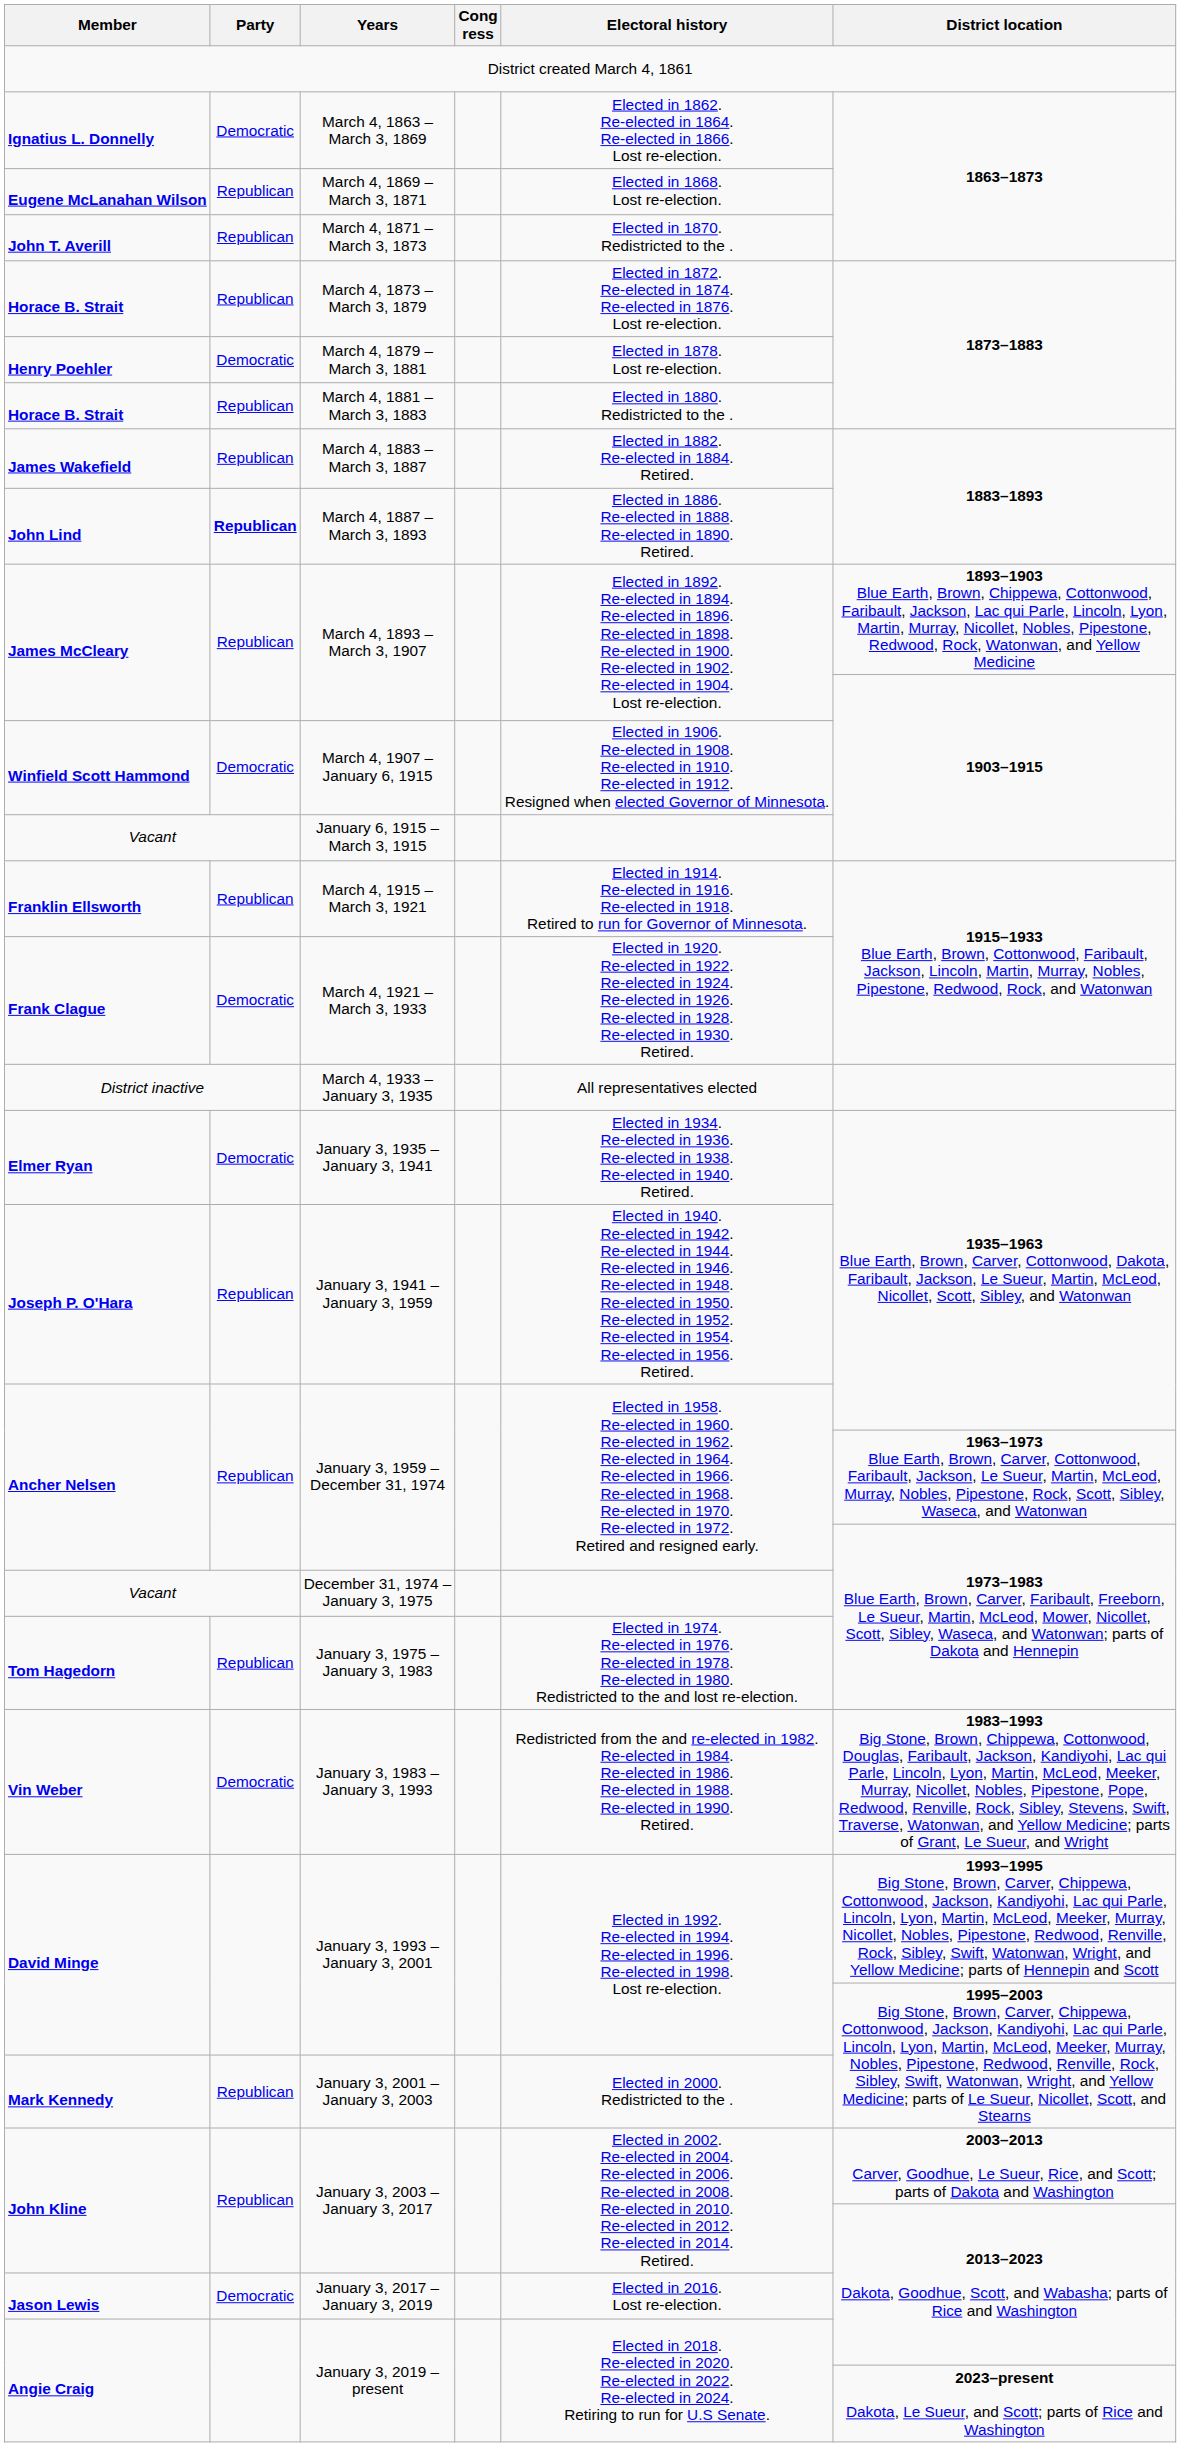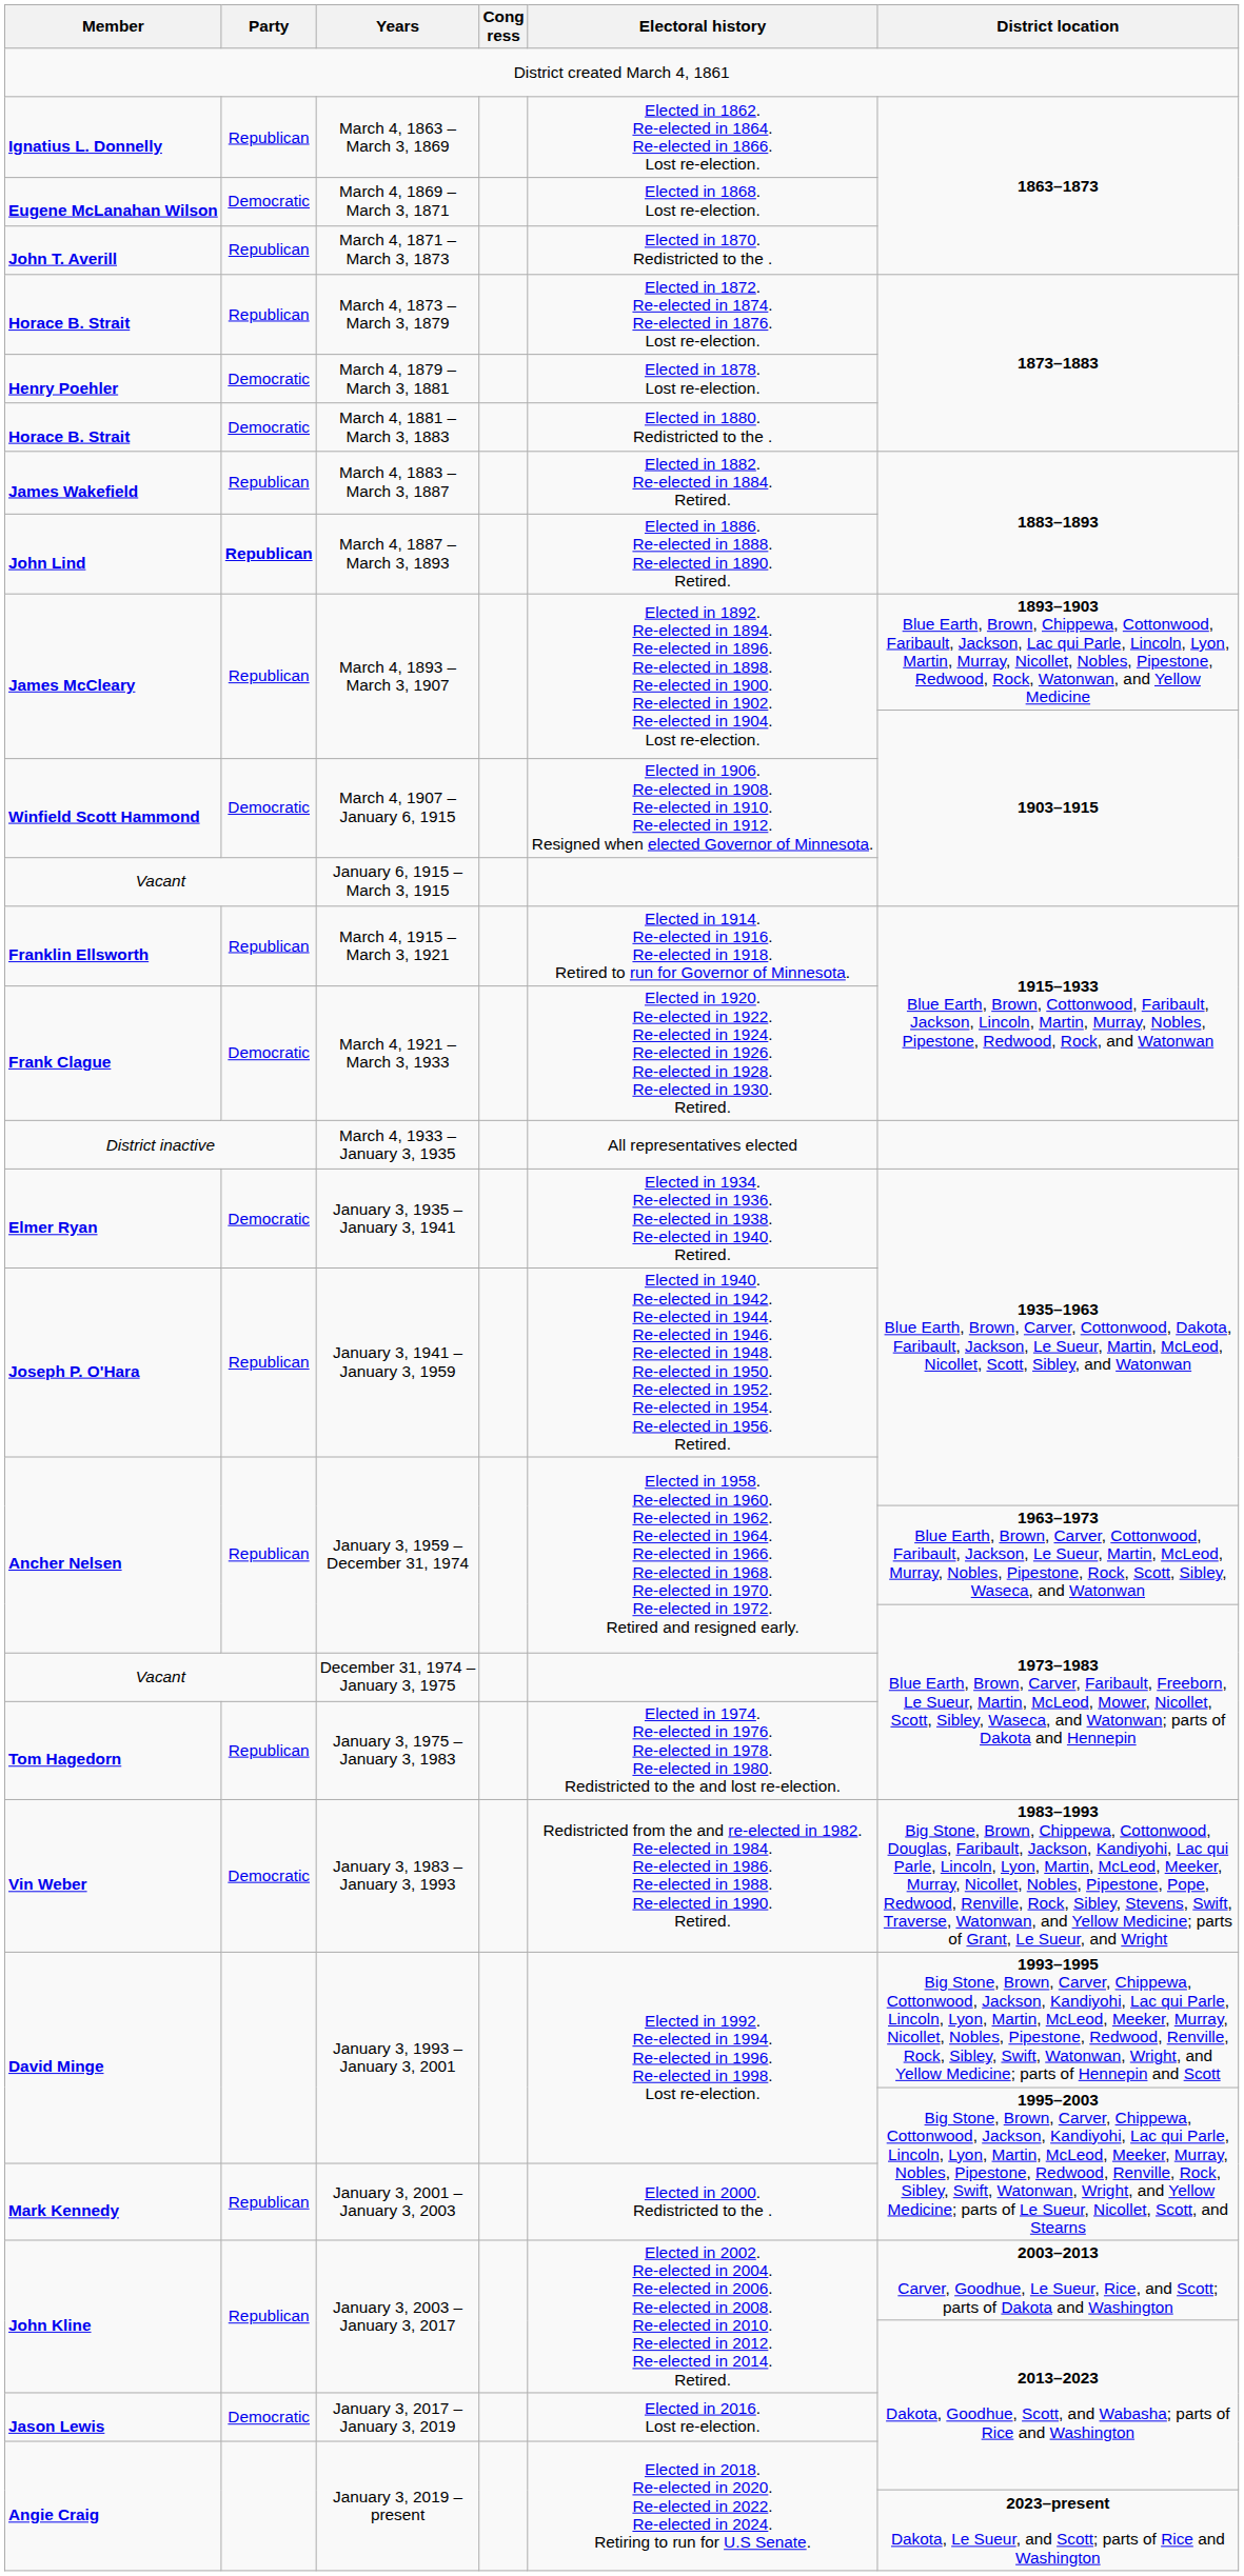March 4, 1863 – March 3, 1869 | Party: Democratic -> Republican
March 4, 1869 – March 3, 1871 | Party: Republican -> Democratic
March 4, 1881 – March 3, 1883 | Party: Republican -> Democratic
